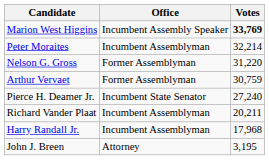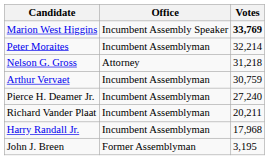Nelson G. Gross | Office: Former Assemblyman -> Attorney
Nelson G. Gross | Votes: 31,220 -> 31,218
Arthur Vervaet | Office: Former Assemblyman -> Incumbent Assemblyman
Pierce H. Deamer Jr. | Office: Incumbent State Senator -> Incumbent Assemblyman
John J. Breen | Office: Attorney -> Former Assemblyman
